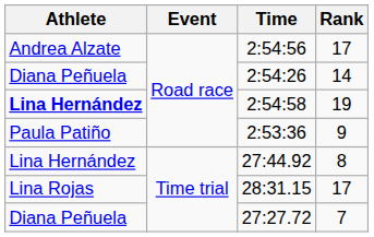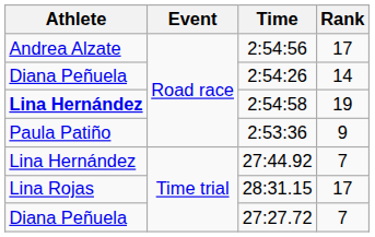27:44.92 | Rank: 8 -> 7
